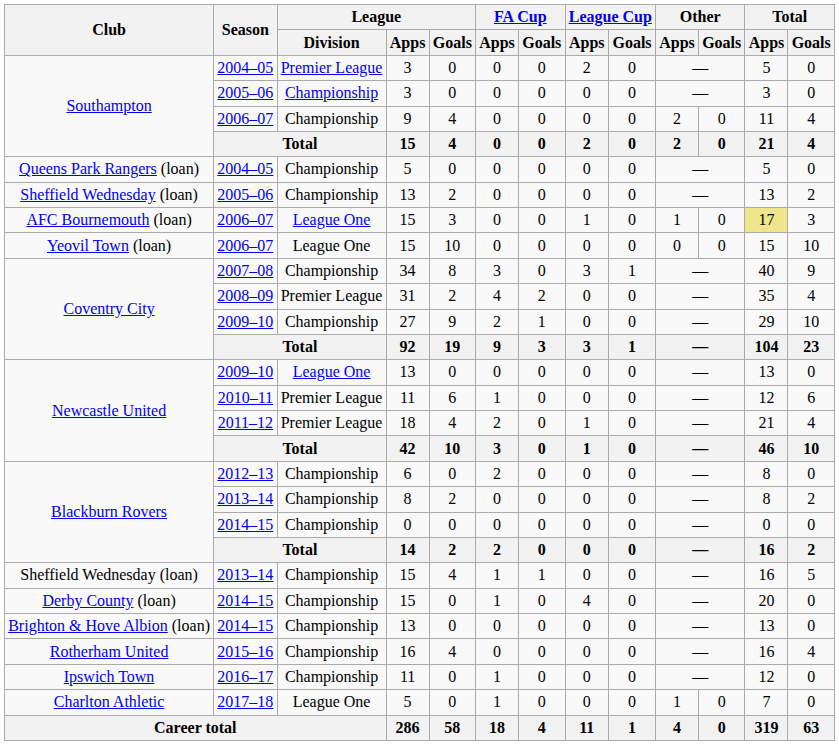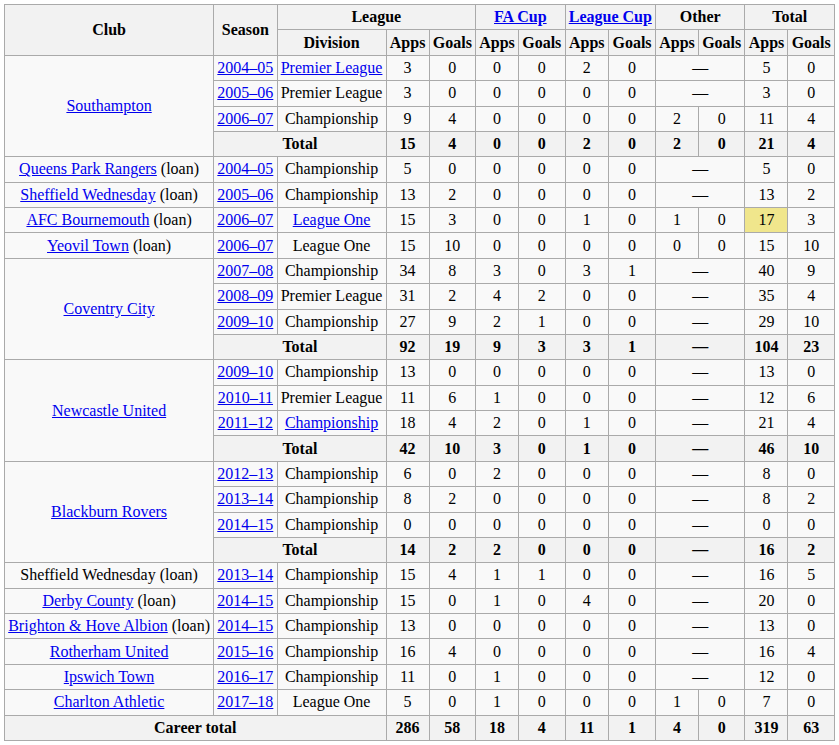Southampton / 2005–06 | League / Division: Championship -> Premier League
Newcastle United / 2009–10 | League / Division: League One -> Championship
2011–12 | League / Division: Premier League -> Championship
